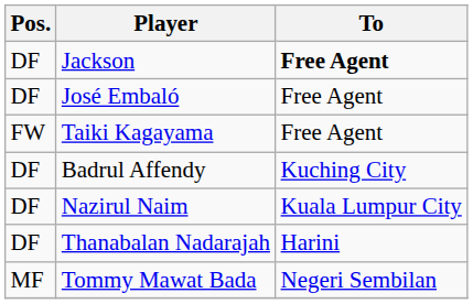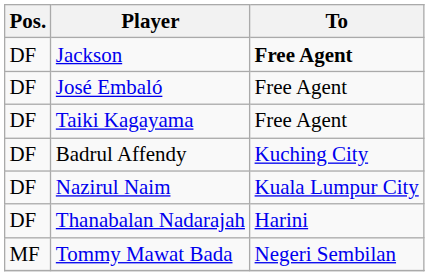Taiki Kagayama | Pos.: FW -> DF
